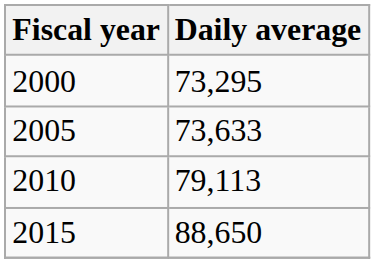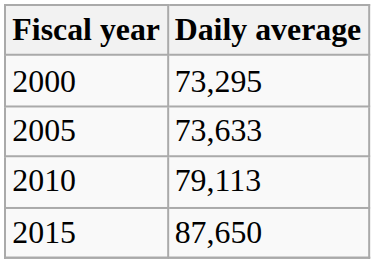2015 | Daily average: 88,650 -> 87,650
